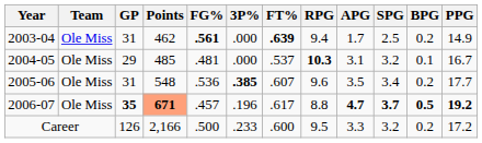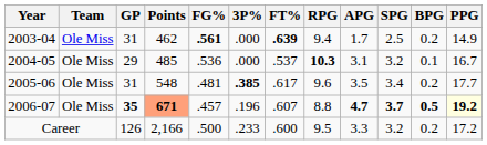2004-05 | FG%: .481 -> .536
2005-06 | FG%: .536 -> .481
2005-06 | FT%: .607 -> .617
2006-07 | FT%: .617 -> .607
2006-07 | PPG: no background -> lightyellow background
